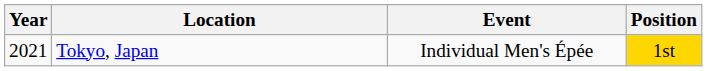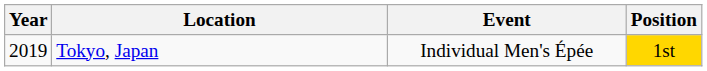Tokyo, Japan | Year: 2021 -> 2019
